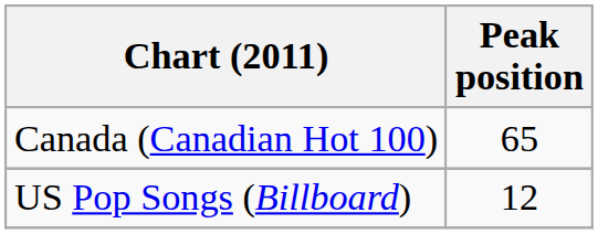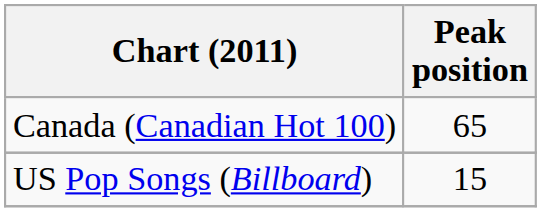US Pop Songs (Billboard) | Peak position: 12 -> 15
